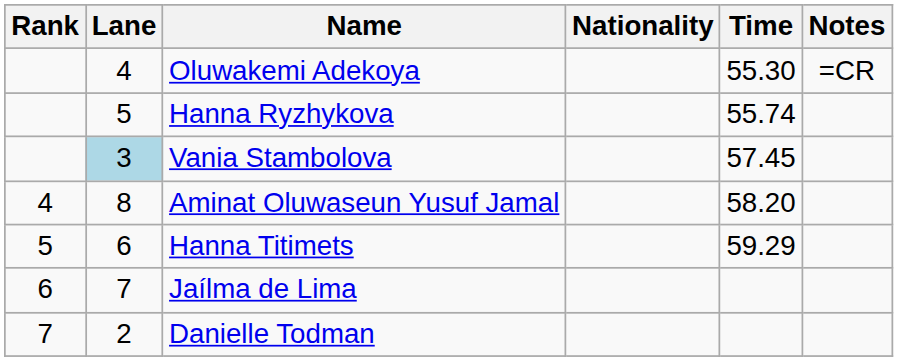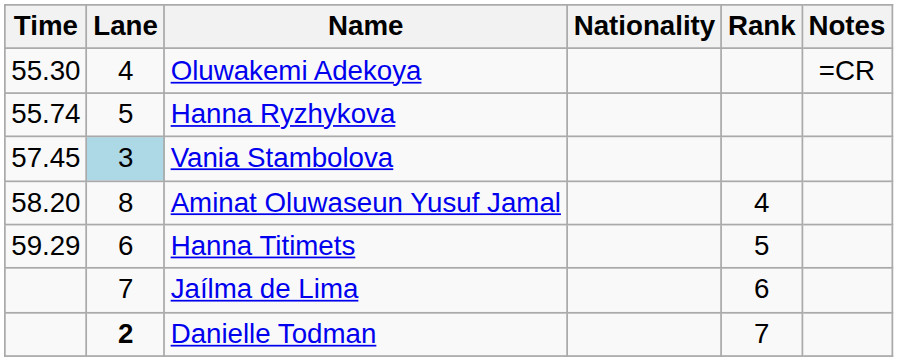columns swapped: Rank <-> Time
Danielle Todman | Lane: normal -> bold
